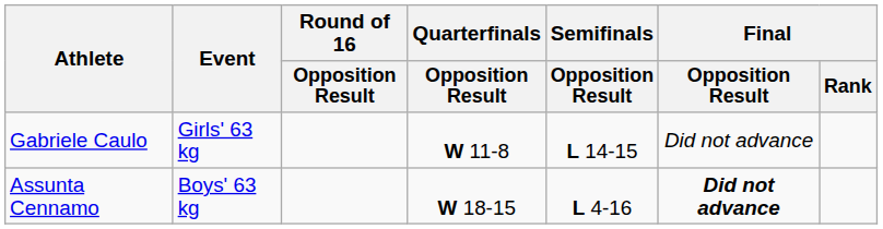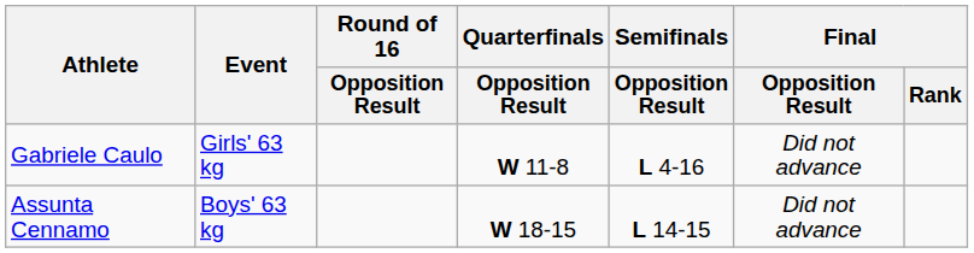Gabriele Caulo | Semifinals / Opposition Result: L 14-15 -> L 4-16
Assunta Cennamo | Semifinals / Opposition Result: L 4-16 -> L 14-15
Assunta Cennamo | Final / Opposition Result: bold -> normal
